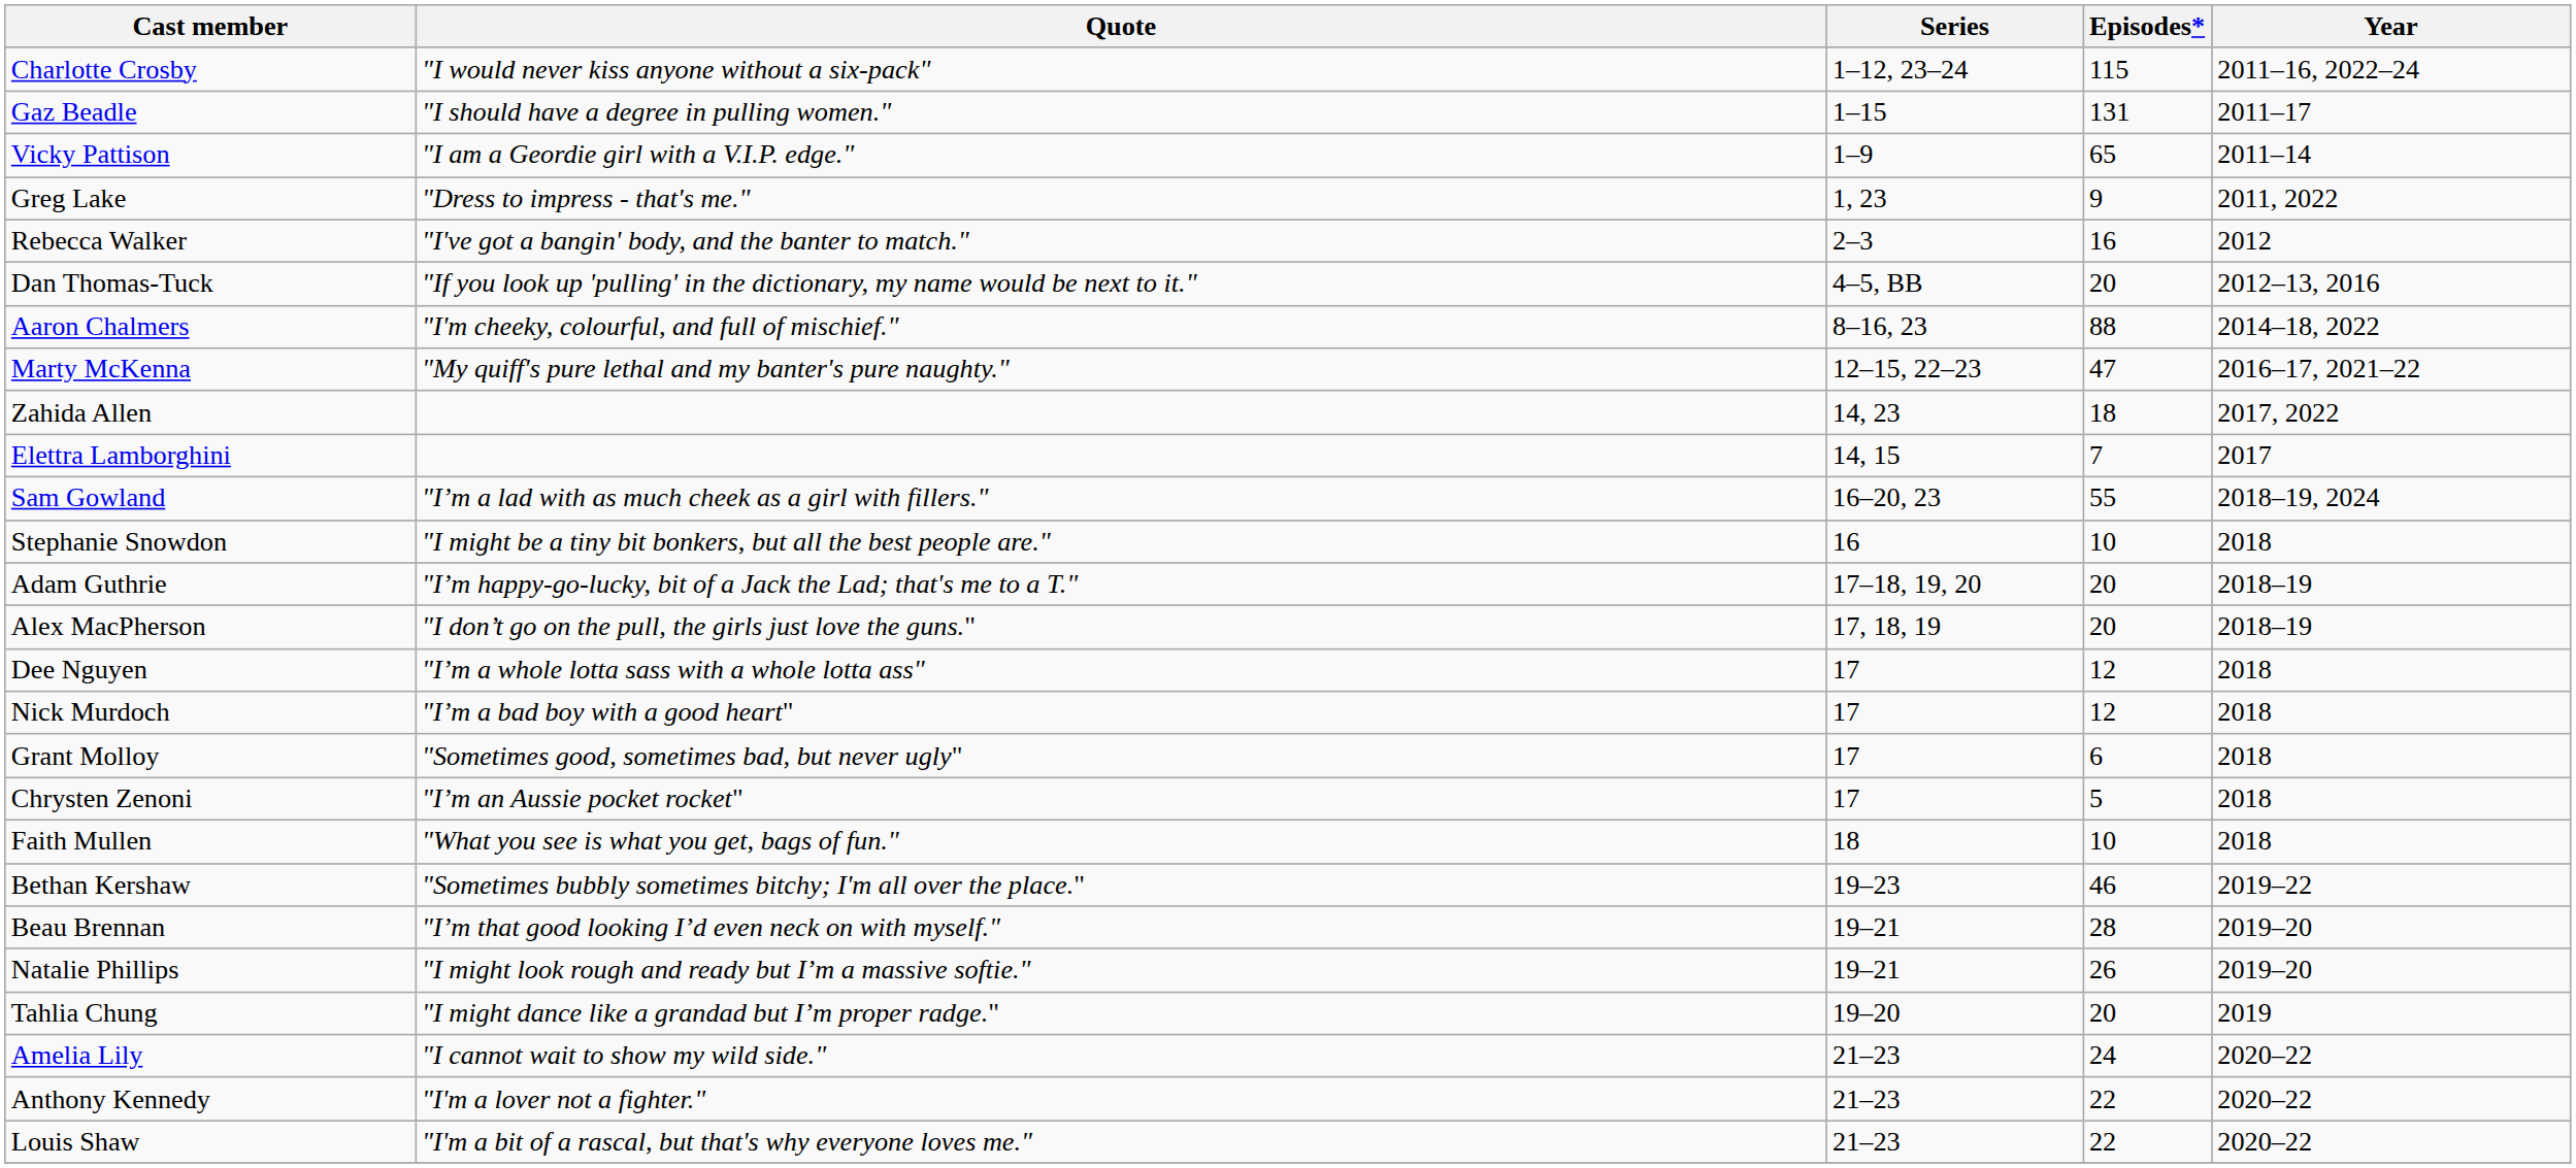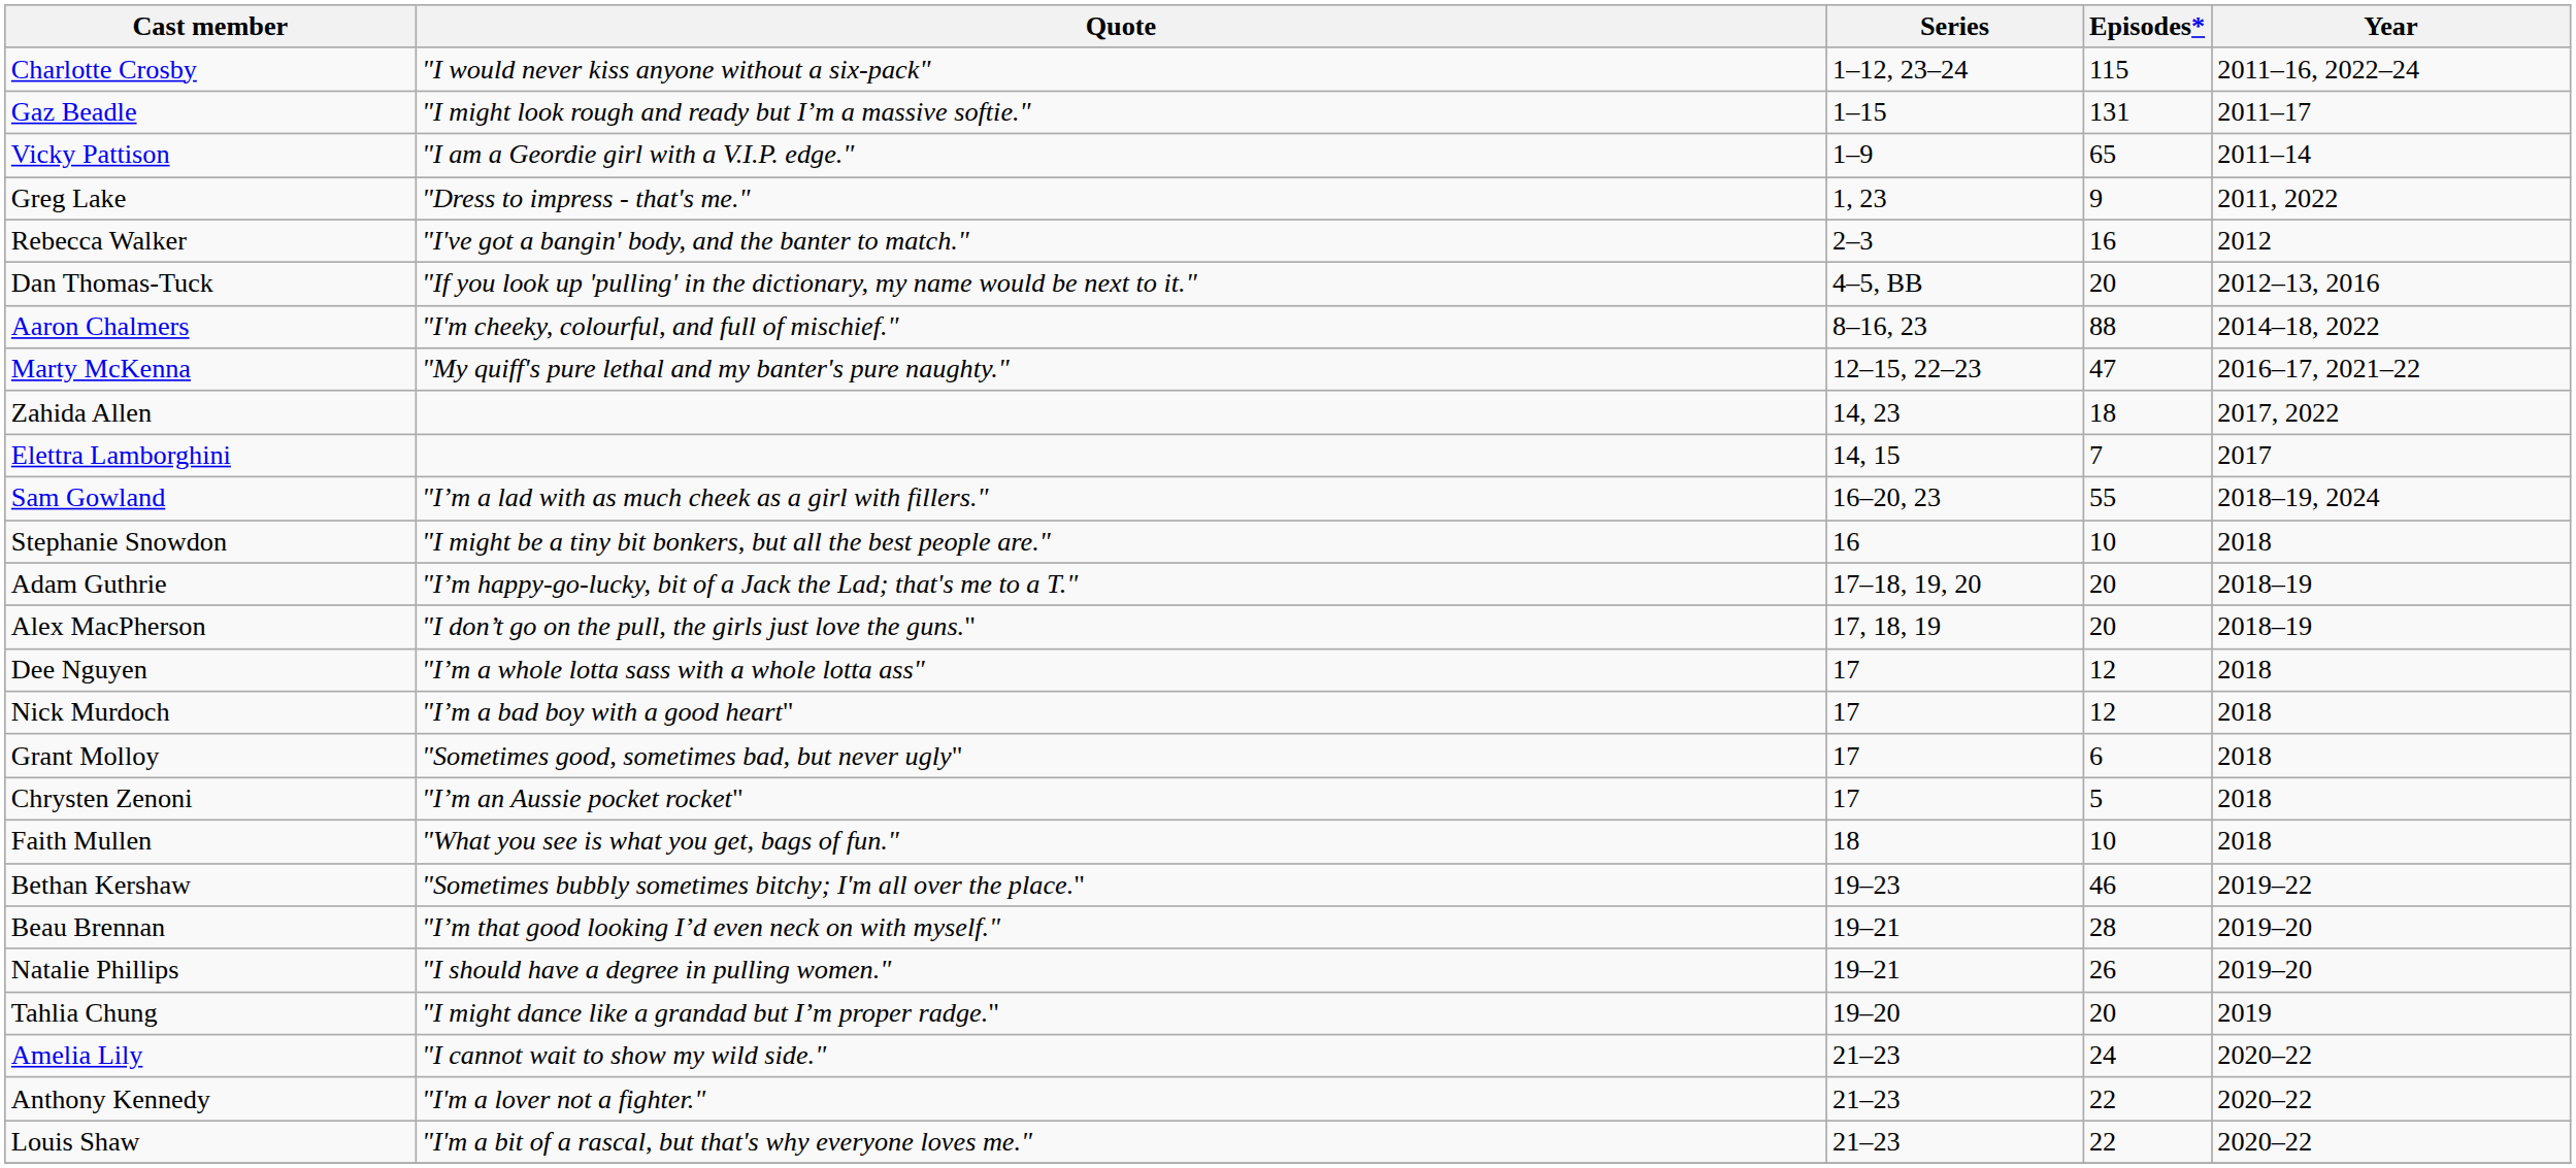Gaz Beadle | Quote: "I should have a degree in pulling women." -> "I might look rough and ready but I’m a massive softie."
Natalie Phillips | Quote: "I might look rough and ready but I’m a massive softie." -> "I should have a degree in pulling women."
